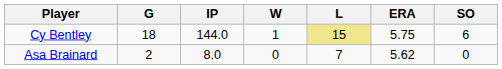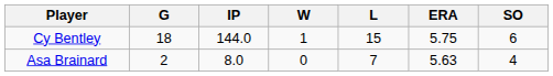Cy Bentley | L: khaki background -> no background
Asa Brainard | ERA: 5.62 -> 5.63
Asa Brainard | SO: 0 -> 4
